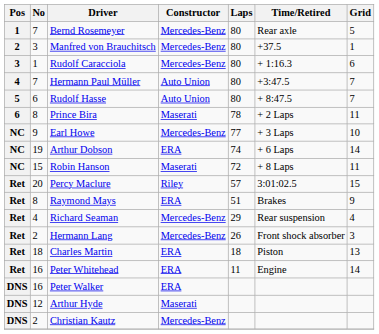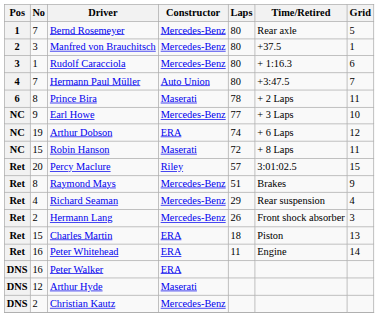- row: 5 | 6 | Rudolf Hasse | Auto Union | 80 | + 8:47.5 | 7
Arthur Dobson | Grid: 14 -> 12
Raymond Mays | Constructor: ERA -> Mercedes-Benz
Charles Martin | No: 18 -> 15
